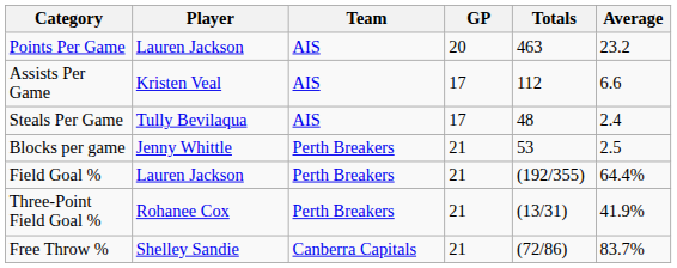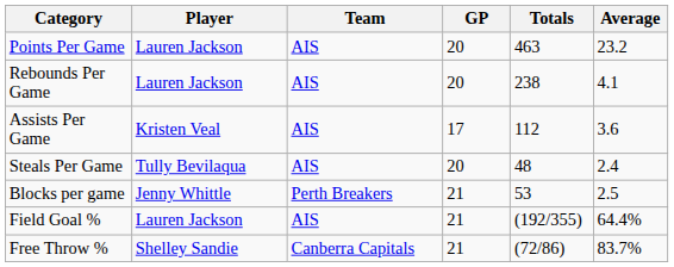+ row: Rebounds Per Game | Lauren Jackson | AIS | 20 | 238 | 4.1
Assists Per Game | Average: 6.6 -> 3.6
Steals Per Game | GP: 17 -> 20
Field Goal % | Team: Perth Breakers -> AIS
- row: Three-Point Field Goal % | Rohanee Cox | Perth Breakers | 21 | (13/31) | 41.9%
